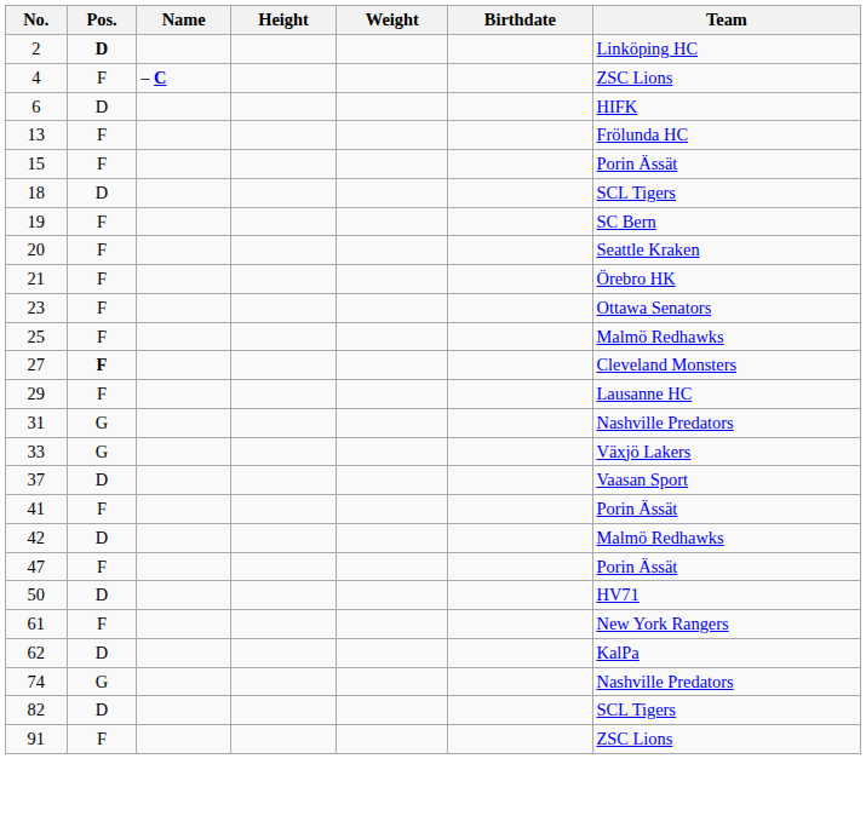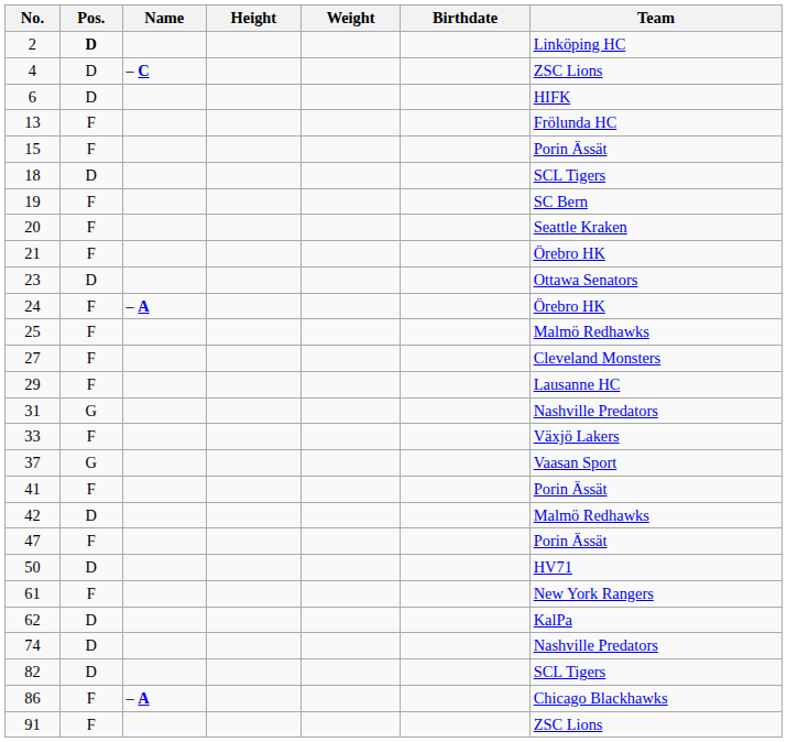4 | Pos.: F -> D
23 | Pos.: F -> D
+ row: 24 | F | – A | Örebro HK
27 | Pos.: bold -> normal
33 | Pos.: G -> F
37 | Pos.: D -> G
74 | Pos.: G -> D
+ row: 86 | F | – A | Chicago Blackhawks
